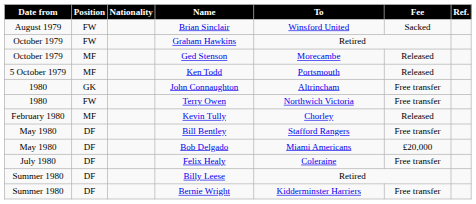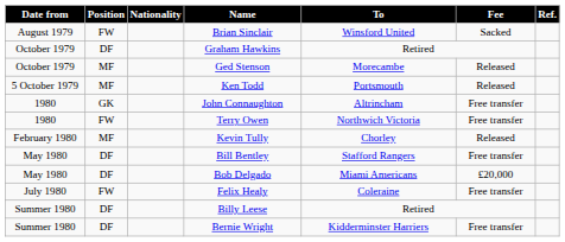Graham Hawkins | Position: FW -> DF
Felix Healy | Position: DF -> FW
